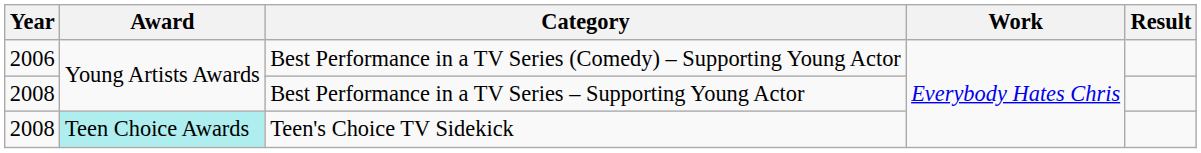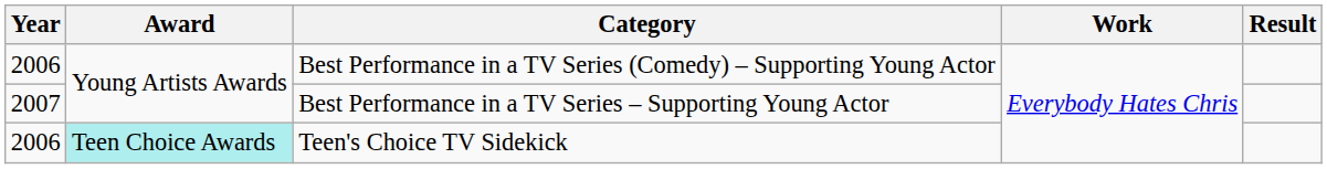Best Performance in a TV Series – Supporting Young Actor | Year: 2008 -> 2007
Teen's Choice TV Sidekick | Year: 2008 -> 2006
